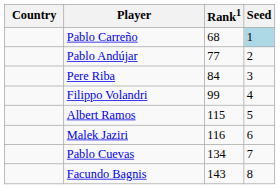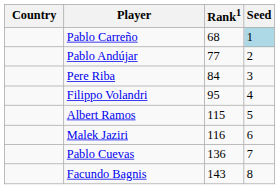Filippo Volandri | Rank1: 99 -> 95
Pablo Cuevas | Rank1: 134 -> 136
